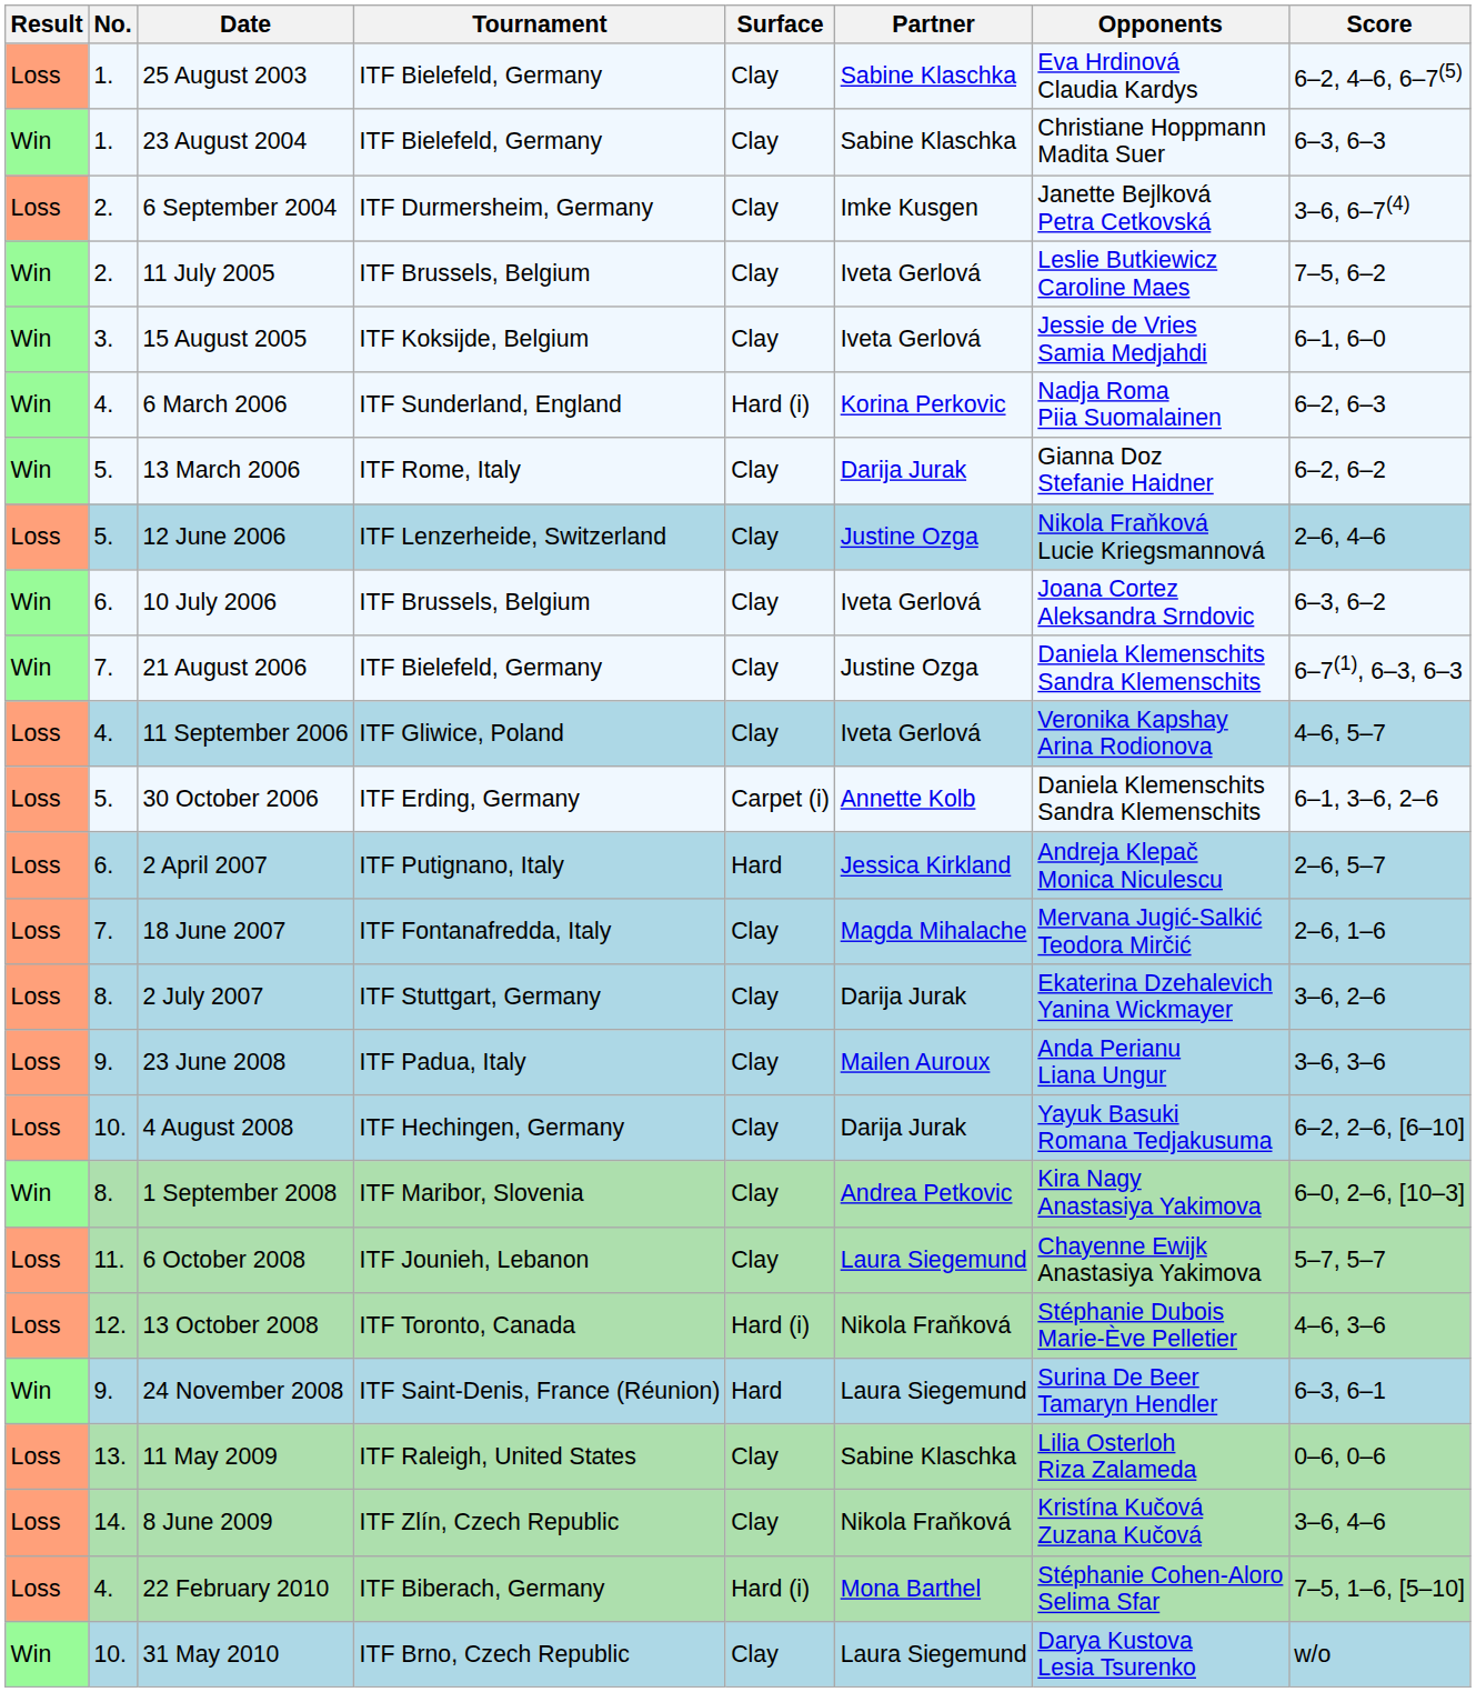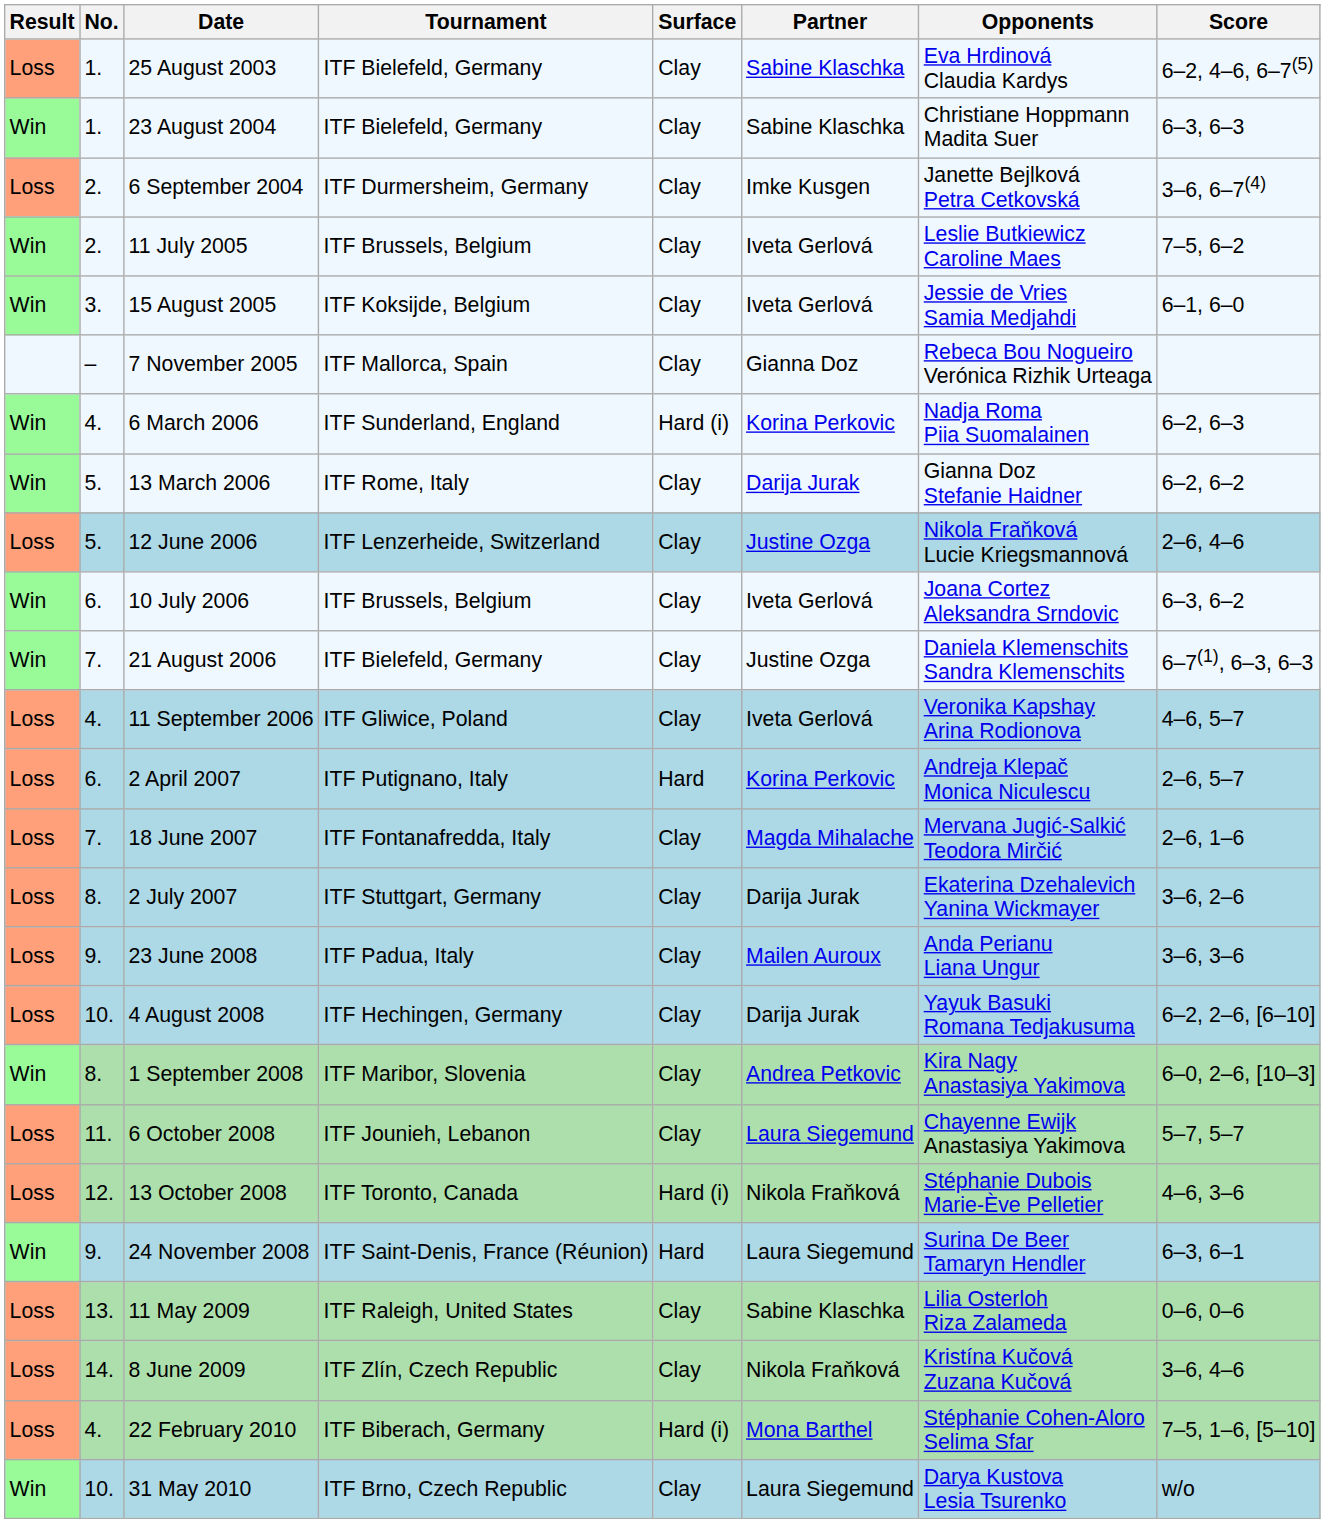+ row: – | 7 November 2005 | ITF Mallorca, Spain | Clay | Gianna Doz | Rebeca Bou Nogueiro Verónica Rizhik Urteaga
- row: Loss | 5. | 30 October 2006 | ITF Erding, Germany | Carpet (i) | Annette Kolb | Daniela Klemenschits Sandra Klemenschits | 6–1, 3–6, 2–6
2 April 2007 | Partner: Jessica Kirkland -> Korina Perkovic
